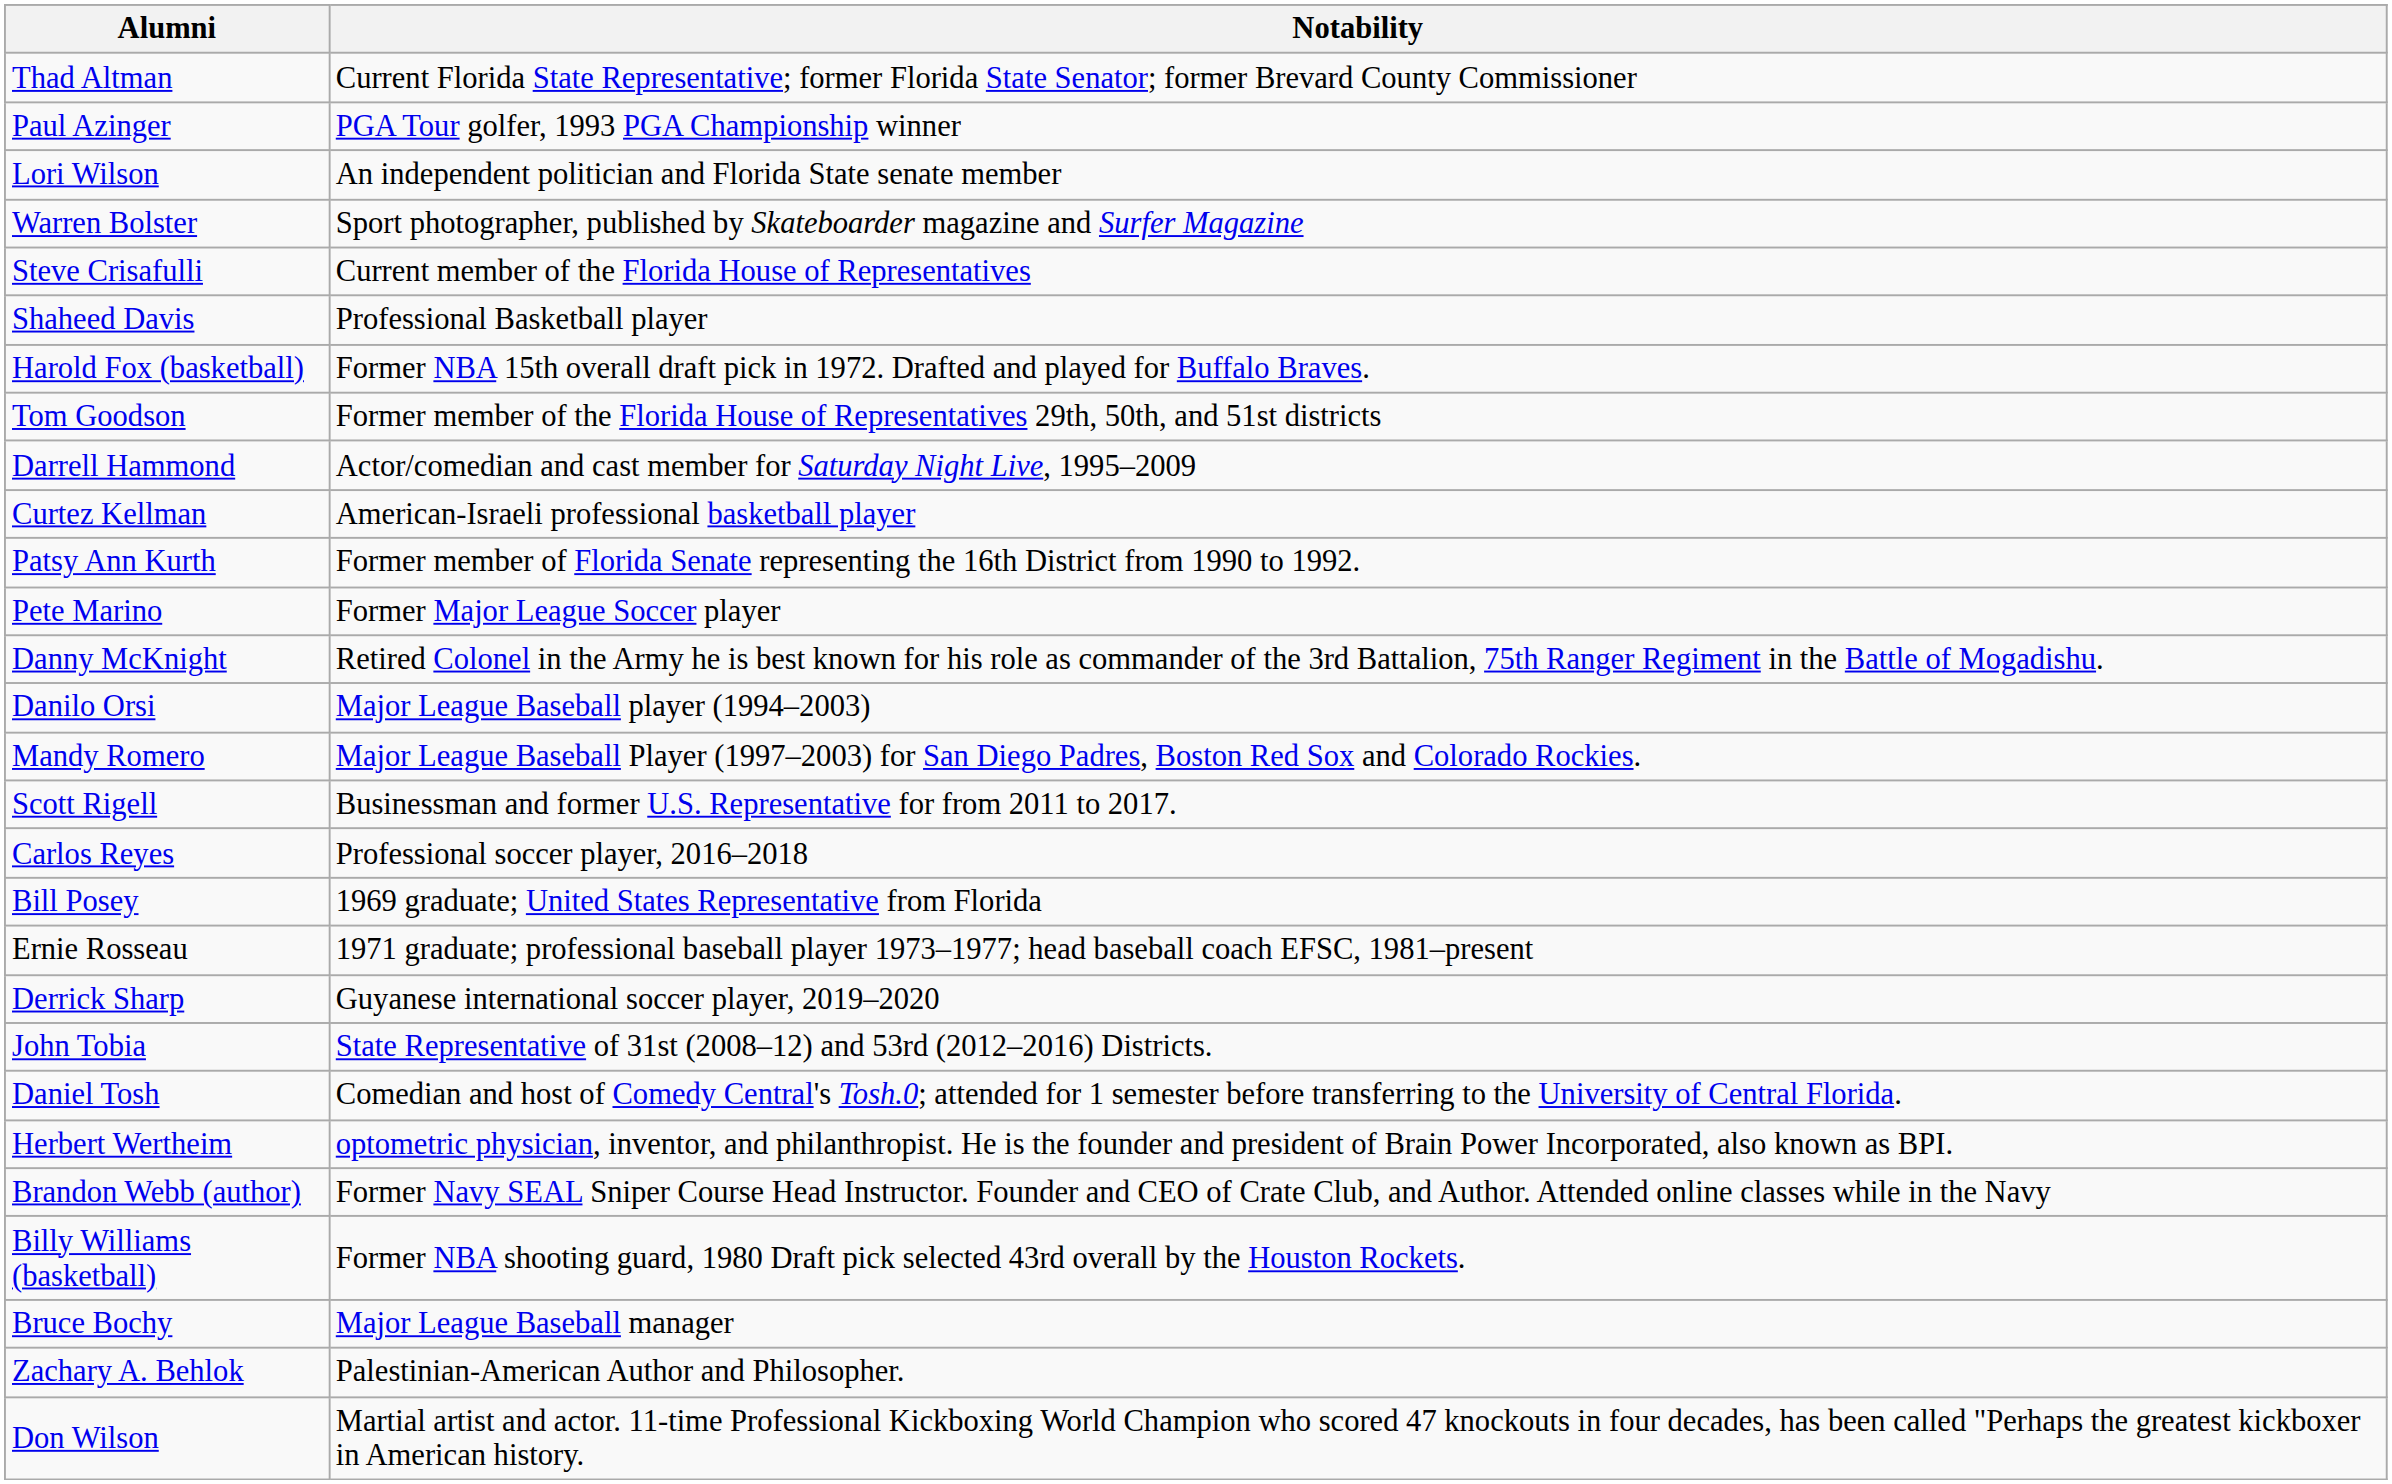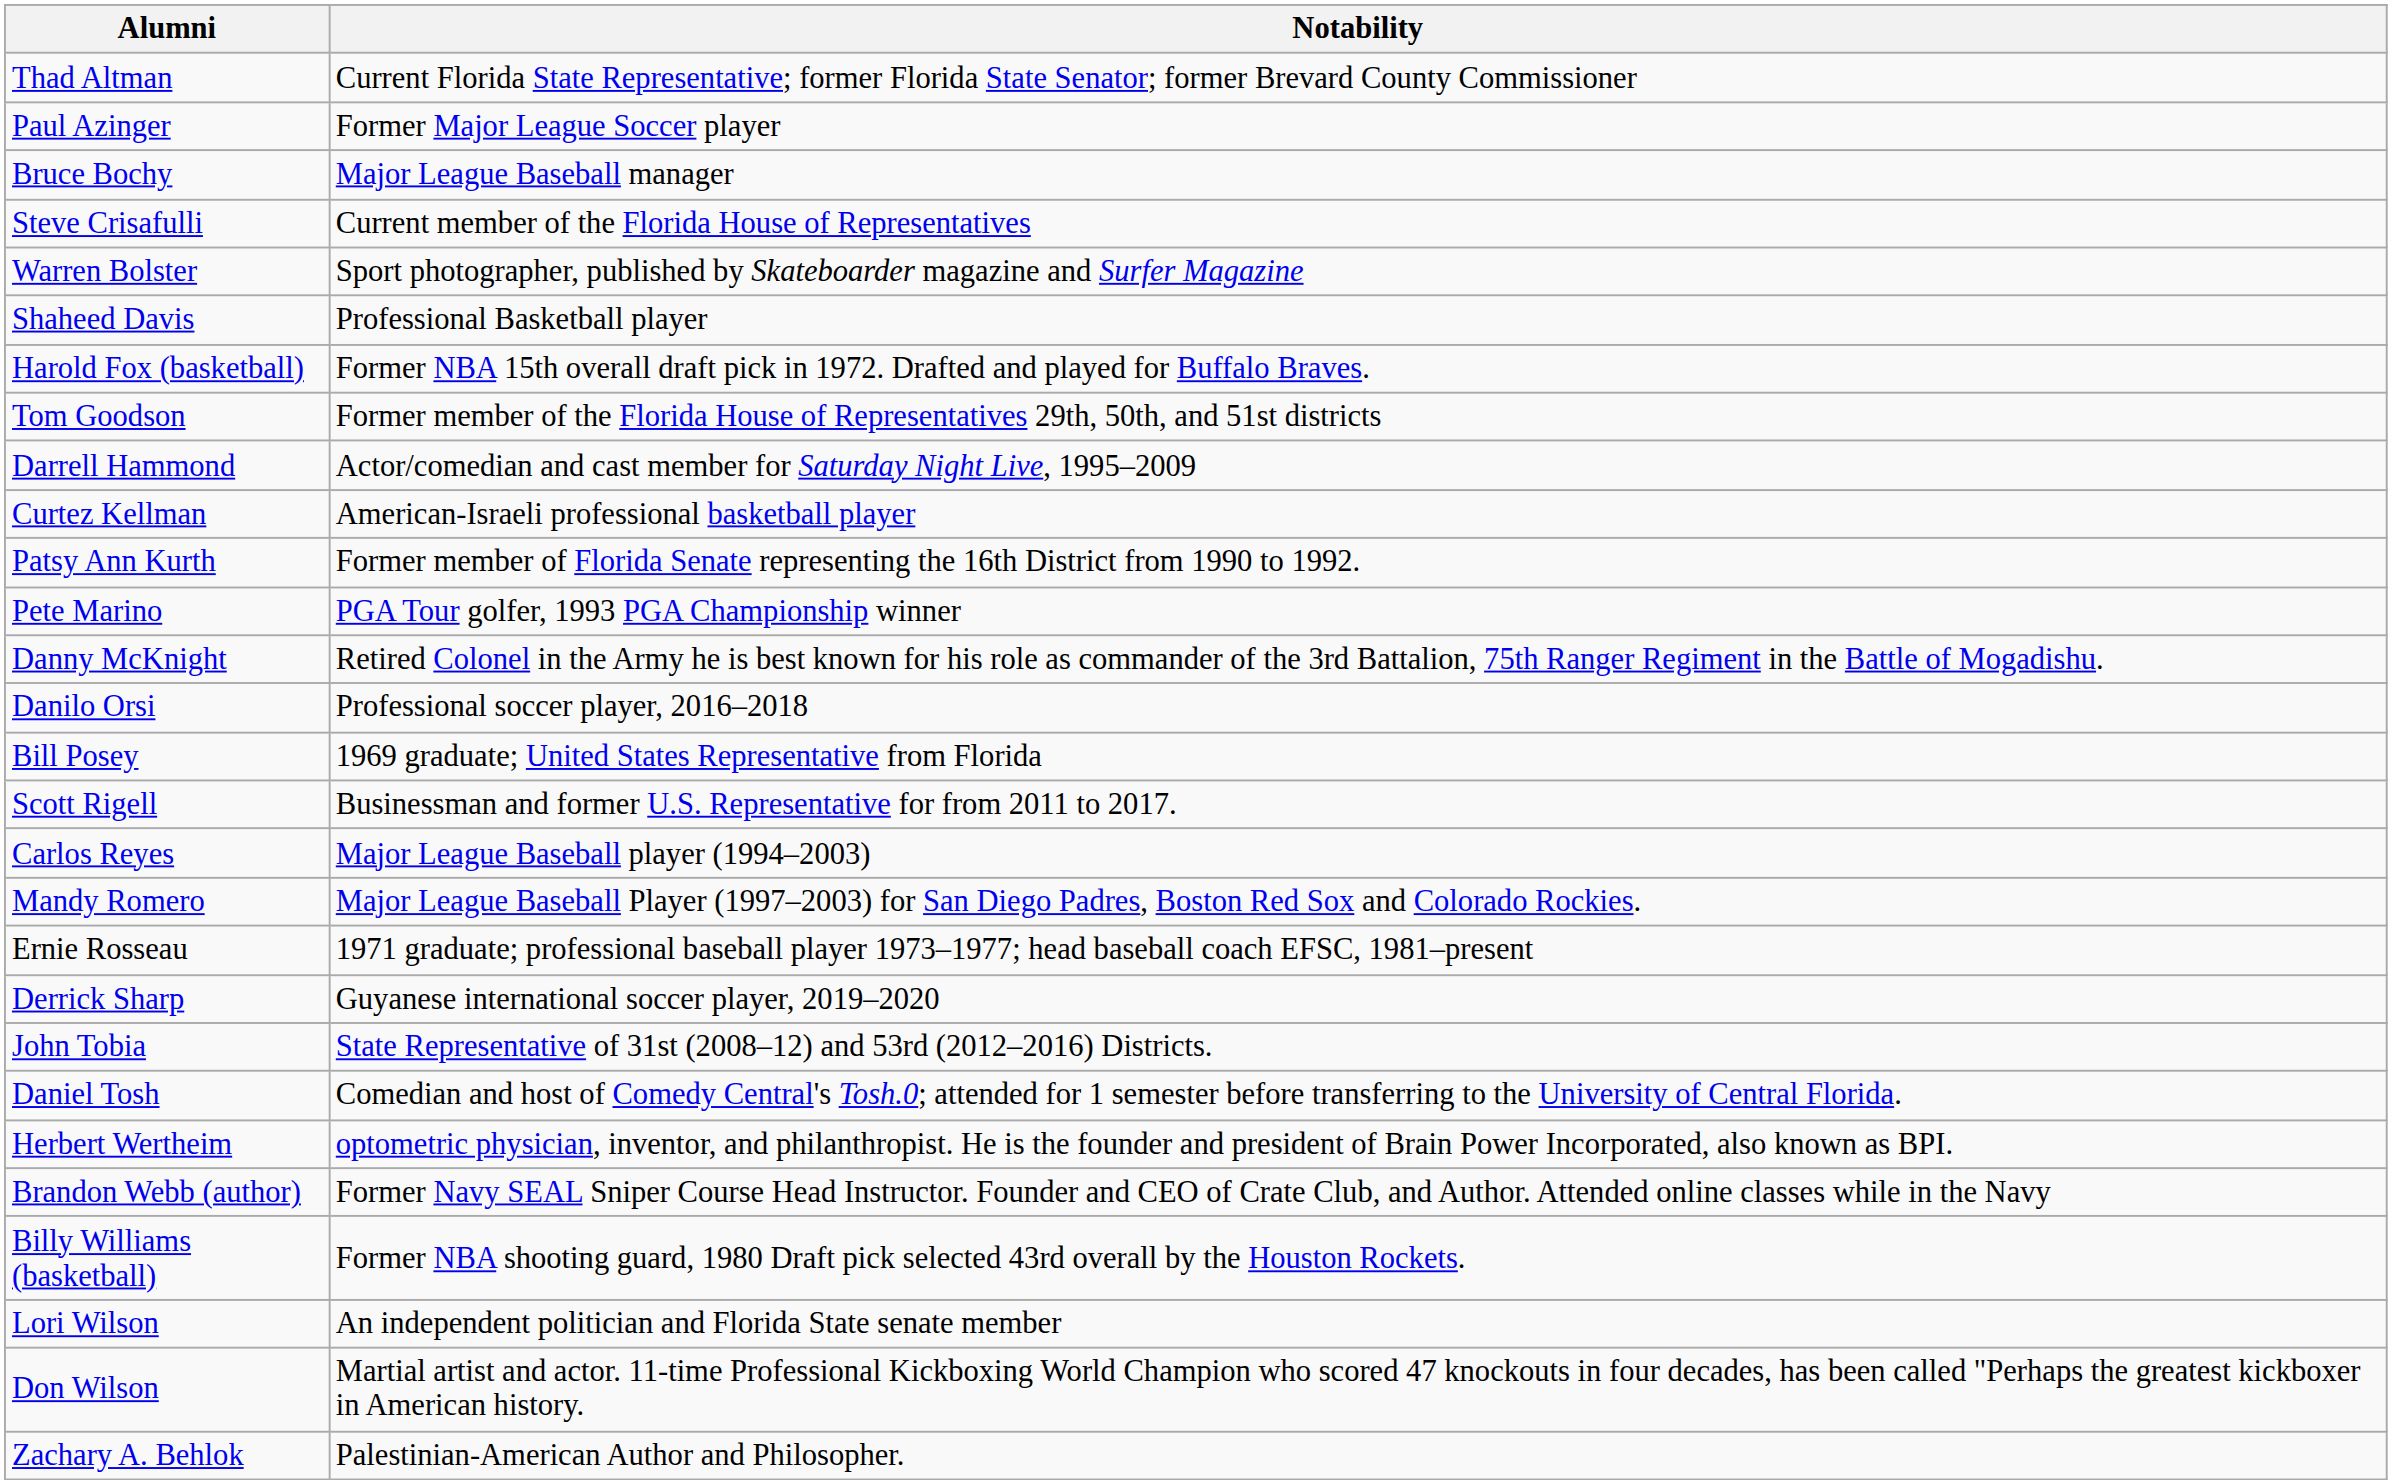Paul Azinger | Notability: PGA Tour golfer, 1993 PGA Championship winner -> Former Major League Soccer player
rows swapped: Bruce Bochy <-> Lori Wilson
rows swapped: Warren Bolster <-> Steve Crisafulli
Pete Marino | Notability: Former Major League Soccer player -> PGA Tour golfer, 1993 PGA Championship winner
Danilo Orsi | Notability: Major League Baseball player (1994–2003) -> Professional soccer player, 2016–2018
rows swapped: Bill Posey <-> Mandy Romero
Carlos Reyes | Notability: Professional soccer player, 2016–2018 -> Major League Baseball player (1994–2003)
rows swapped: Don Wilson <-> Zachary A. Behlok
